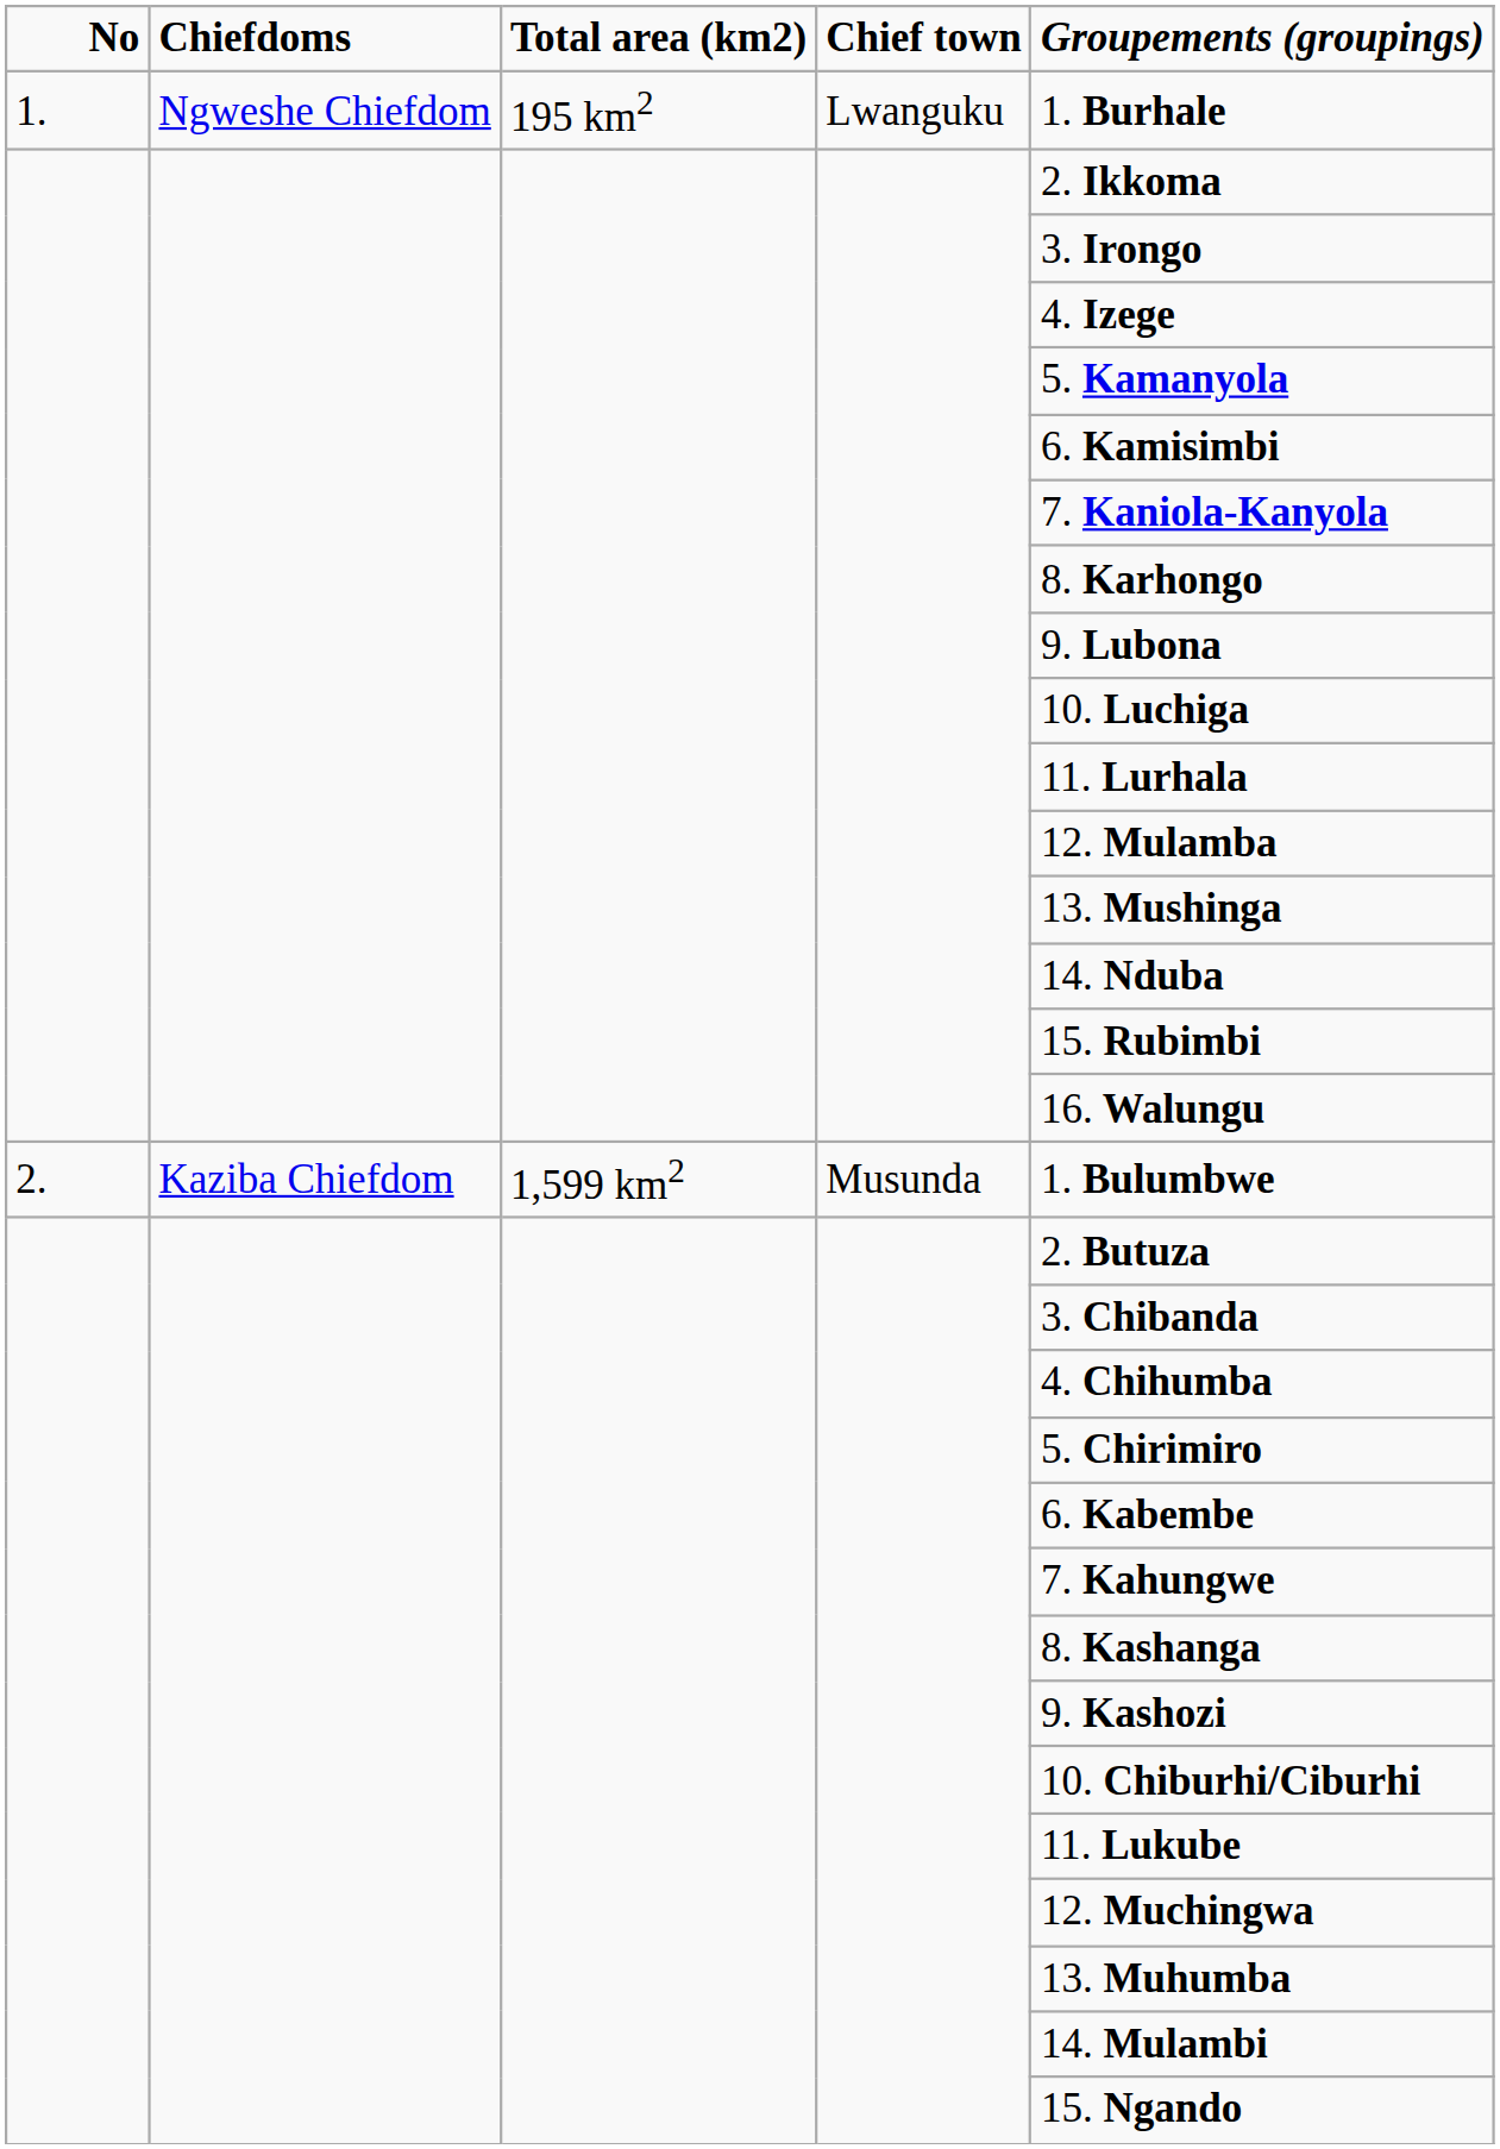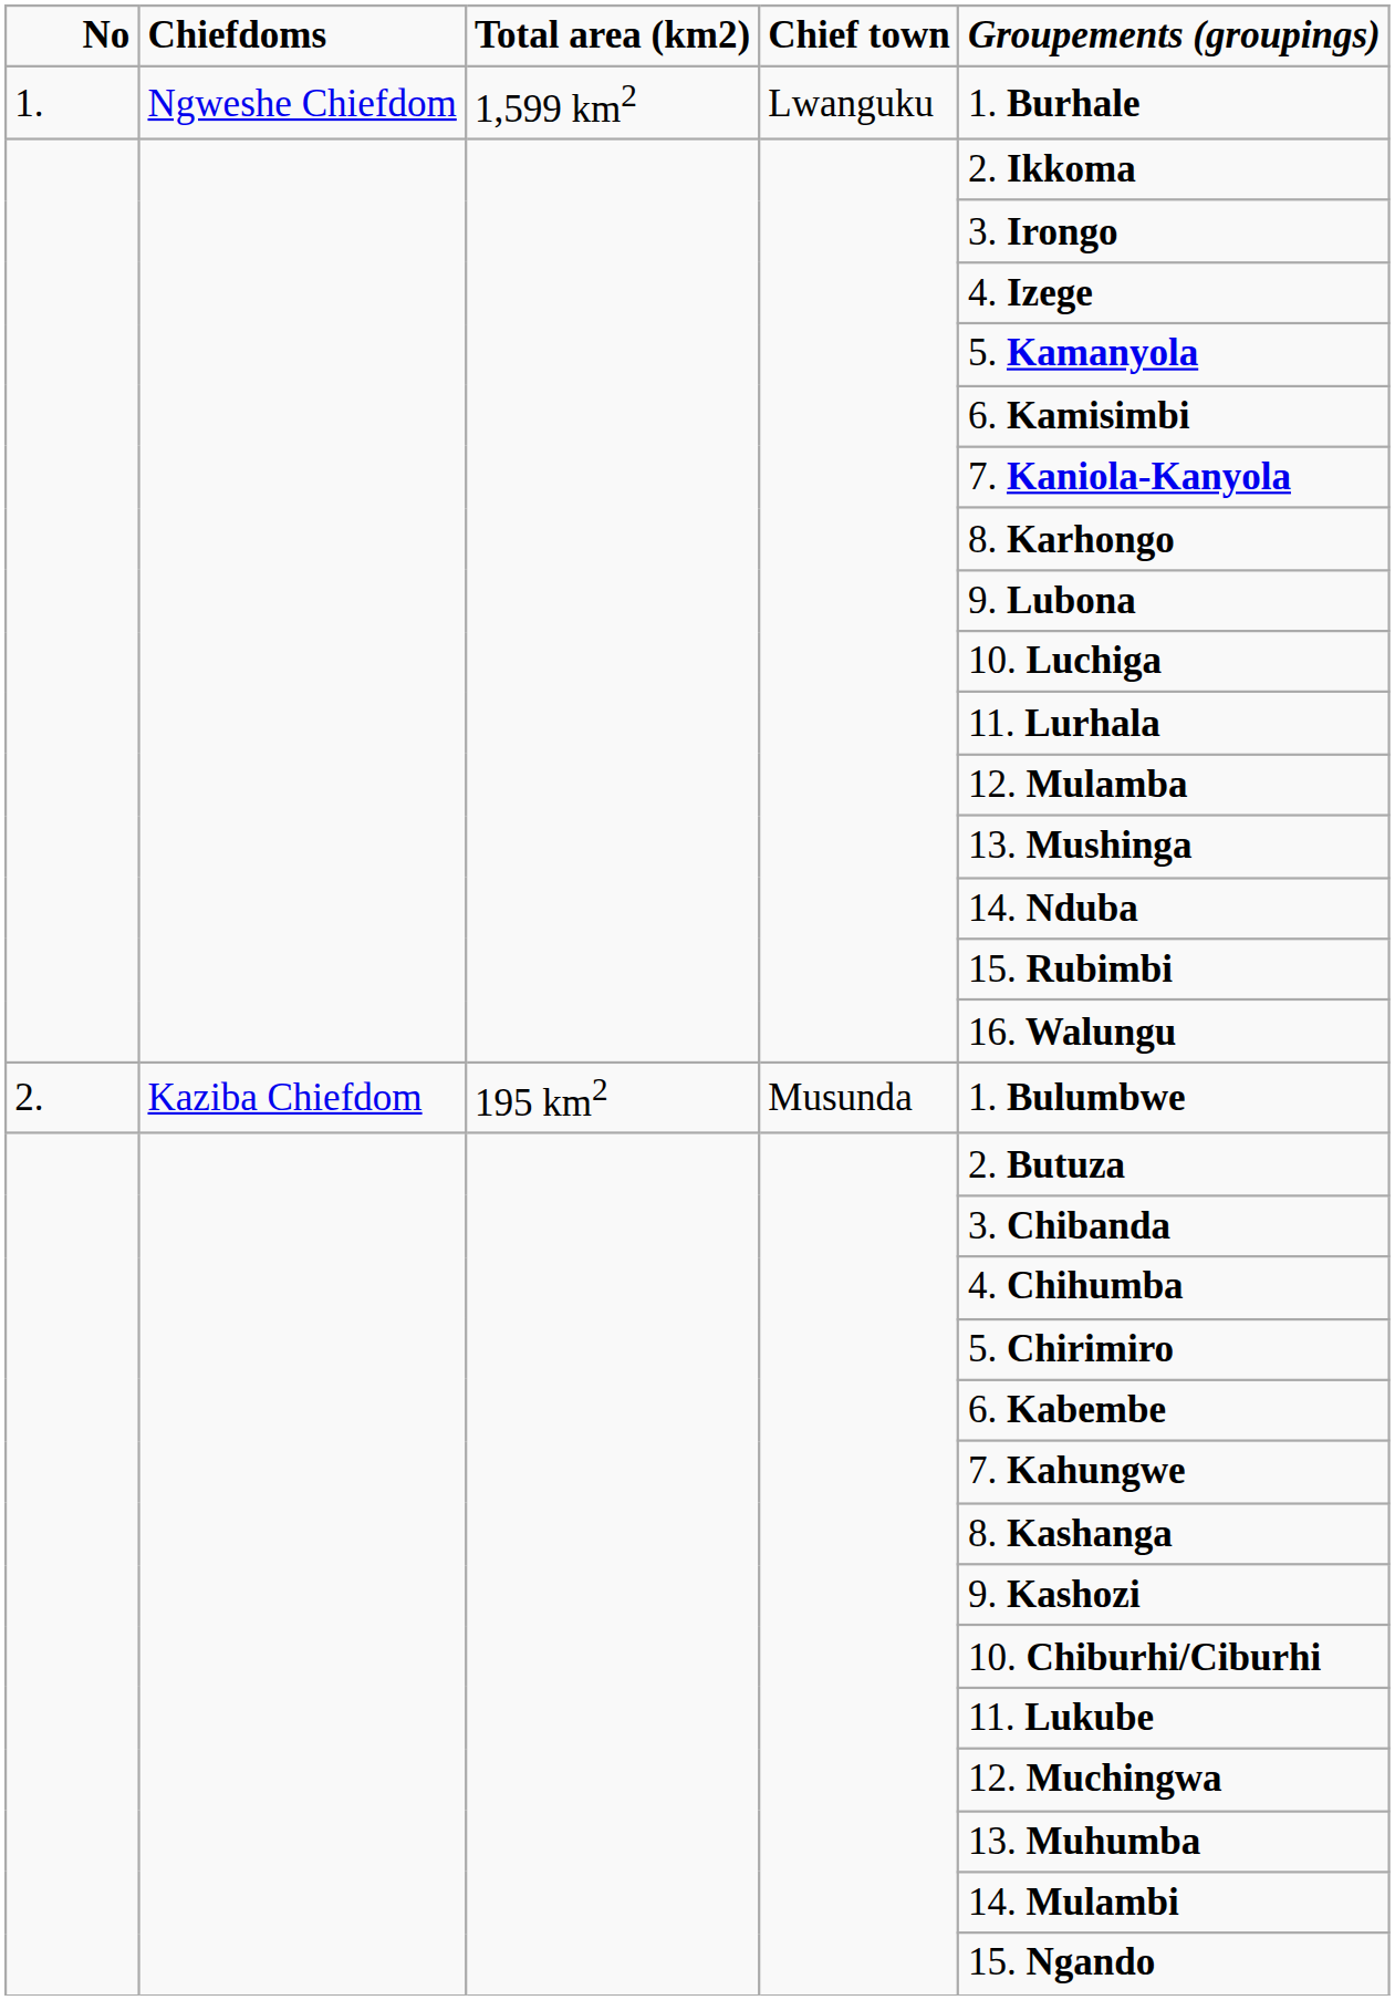1. | column 3: 195 km2 -> 1,599 km2
2. | column 3: 1,599 km2 -> 195 km2
